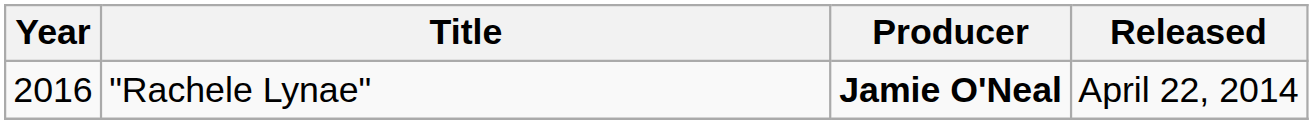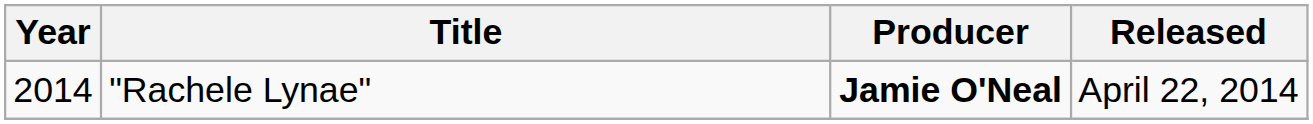"Rachele Lynae" | Year: 2016 -> 2014
